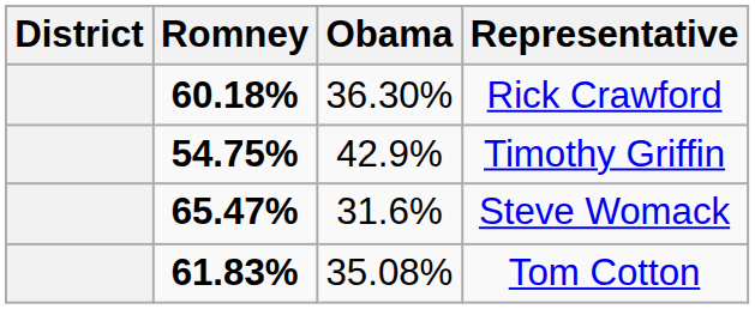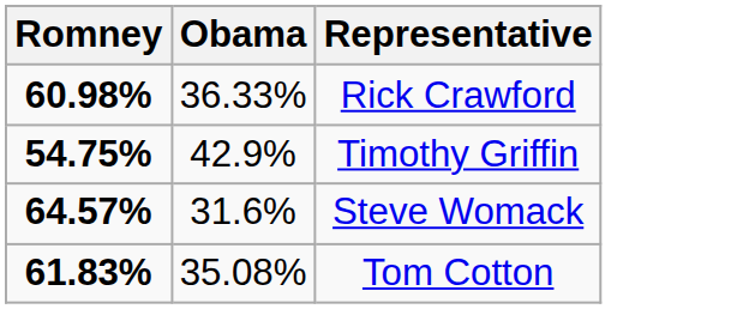- column: District
Rick Crawford | Romney: 60.18% -> 60.98%
Rick Crawford | Obama: 36.30% -> 36.33%
Steve Womack | Romney: 65.47% -> 64.57%
